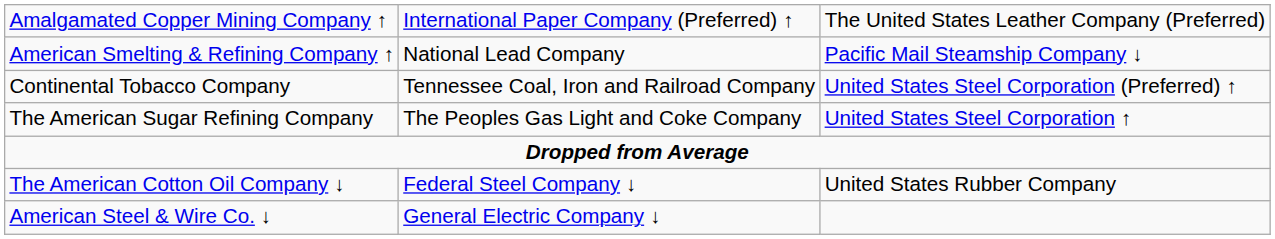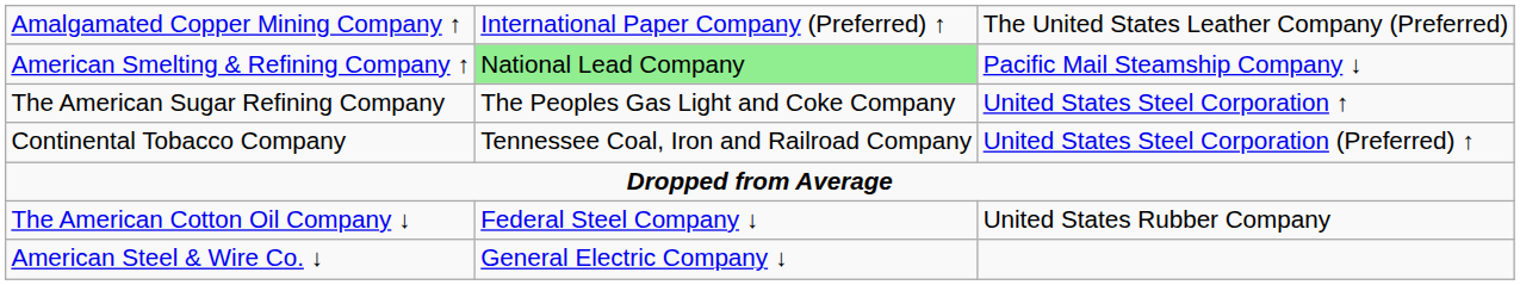American Smelting & Refining Company ↑ | column 2: no background -> lightgreen background
rows swapped: The American Sugar Refining Company <-> Continental Tobacco Company
